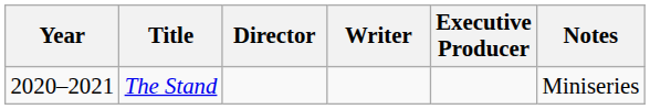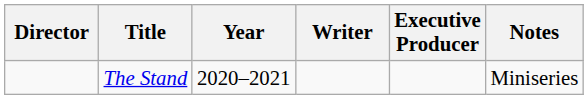columns swapped: Year <-> Director
